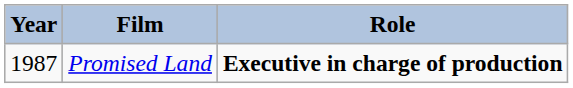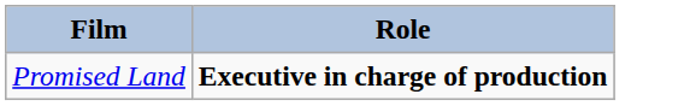- column: Year | 1987
